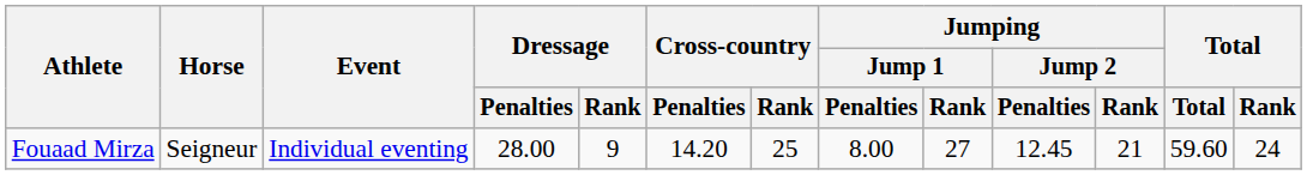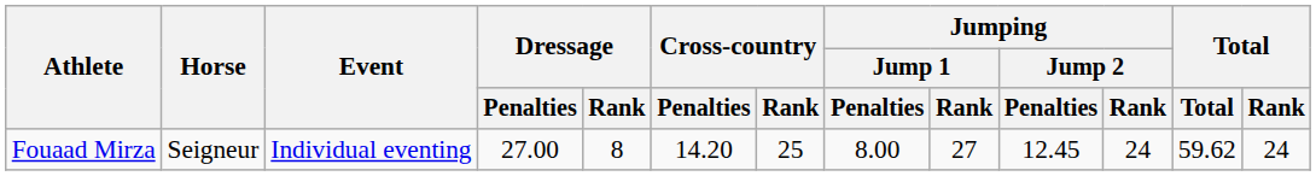Fouaad Mirza | Dressage / Penalties: 28.00 -> 27.00
Fouaad Mirza | Dressage / Rank: 9 -> 8
Fouaad Mirza | Jumping / Jump 2 / Rank: 21 -> 24
Fouaad Mirza | Total: 59.60 -> 59.62
